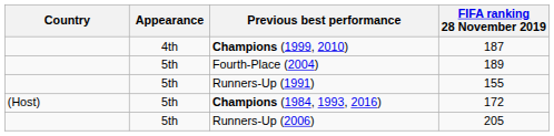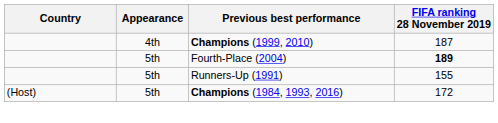Fourth-Place (2004) | FIFA ranking 28 November 2019: normal -> bold
- row: 5th | Runners-Up (2006) | 205
